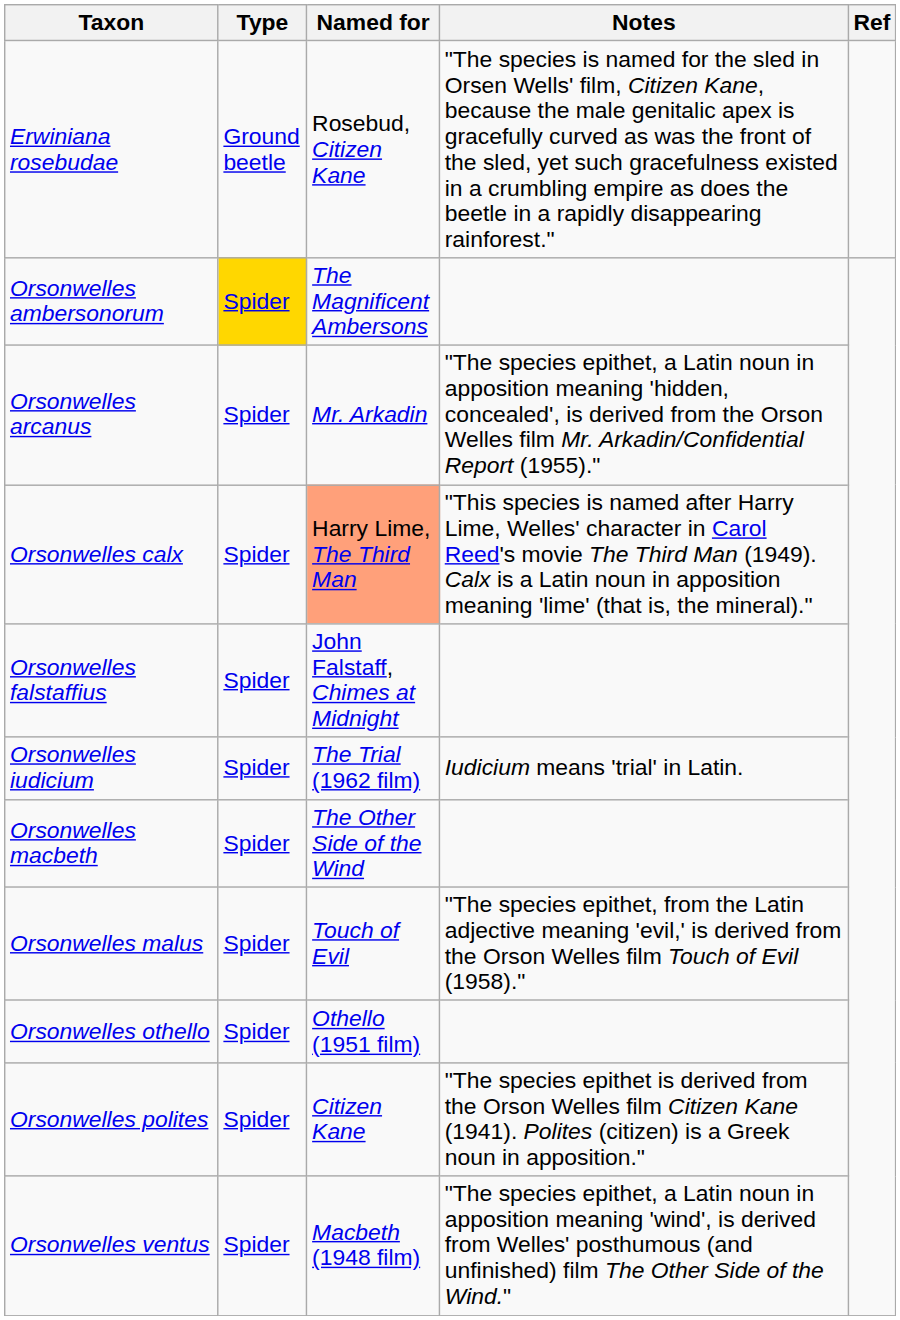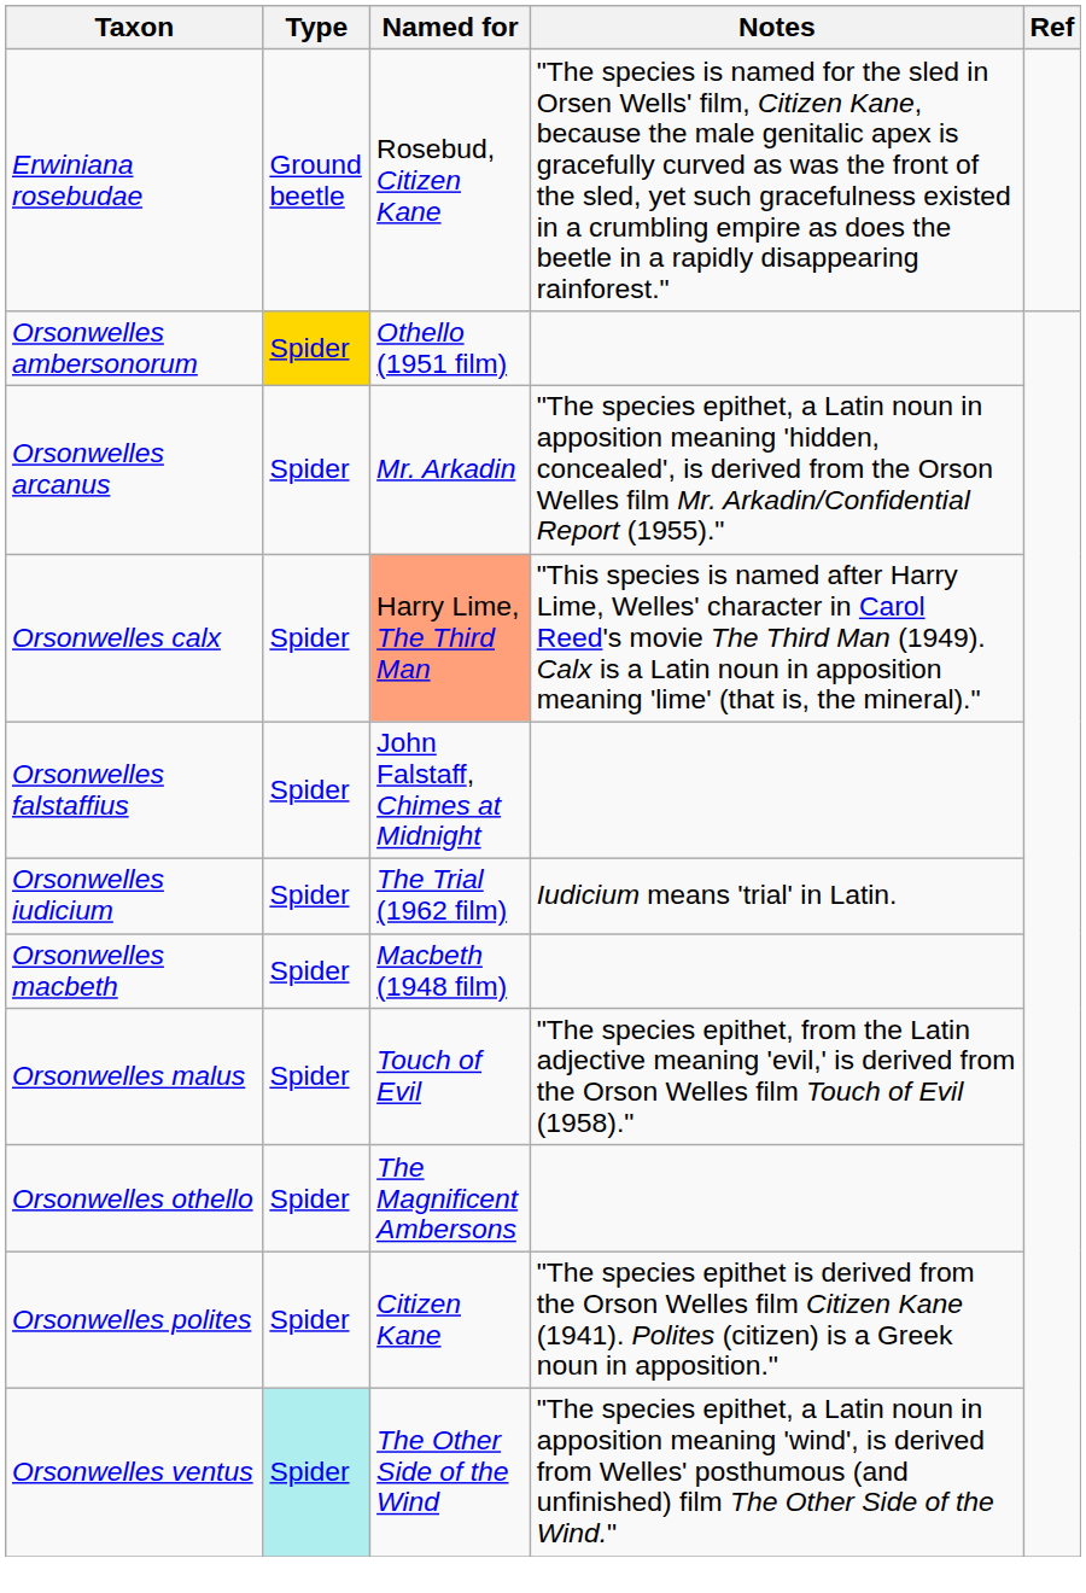Orsonwelles ambersonorum | Named for: The Magnificent Ambersons -> Othello (1951 film)
Orsonwelles macbeth | Named for: The Other Side of the Wind -> Macbeth (1948 film)
Orsonwelles othello | Named for: Othello (1951 film) -> The Magnificent Ambersons
Orsonwelles ventus | Type: no background -> paleturquoise background
Orsonwelles ventus | Named for: Macbeth (1948 film) -> The Other Side of the Wind
